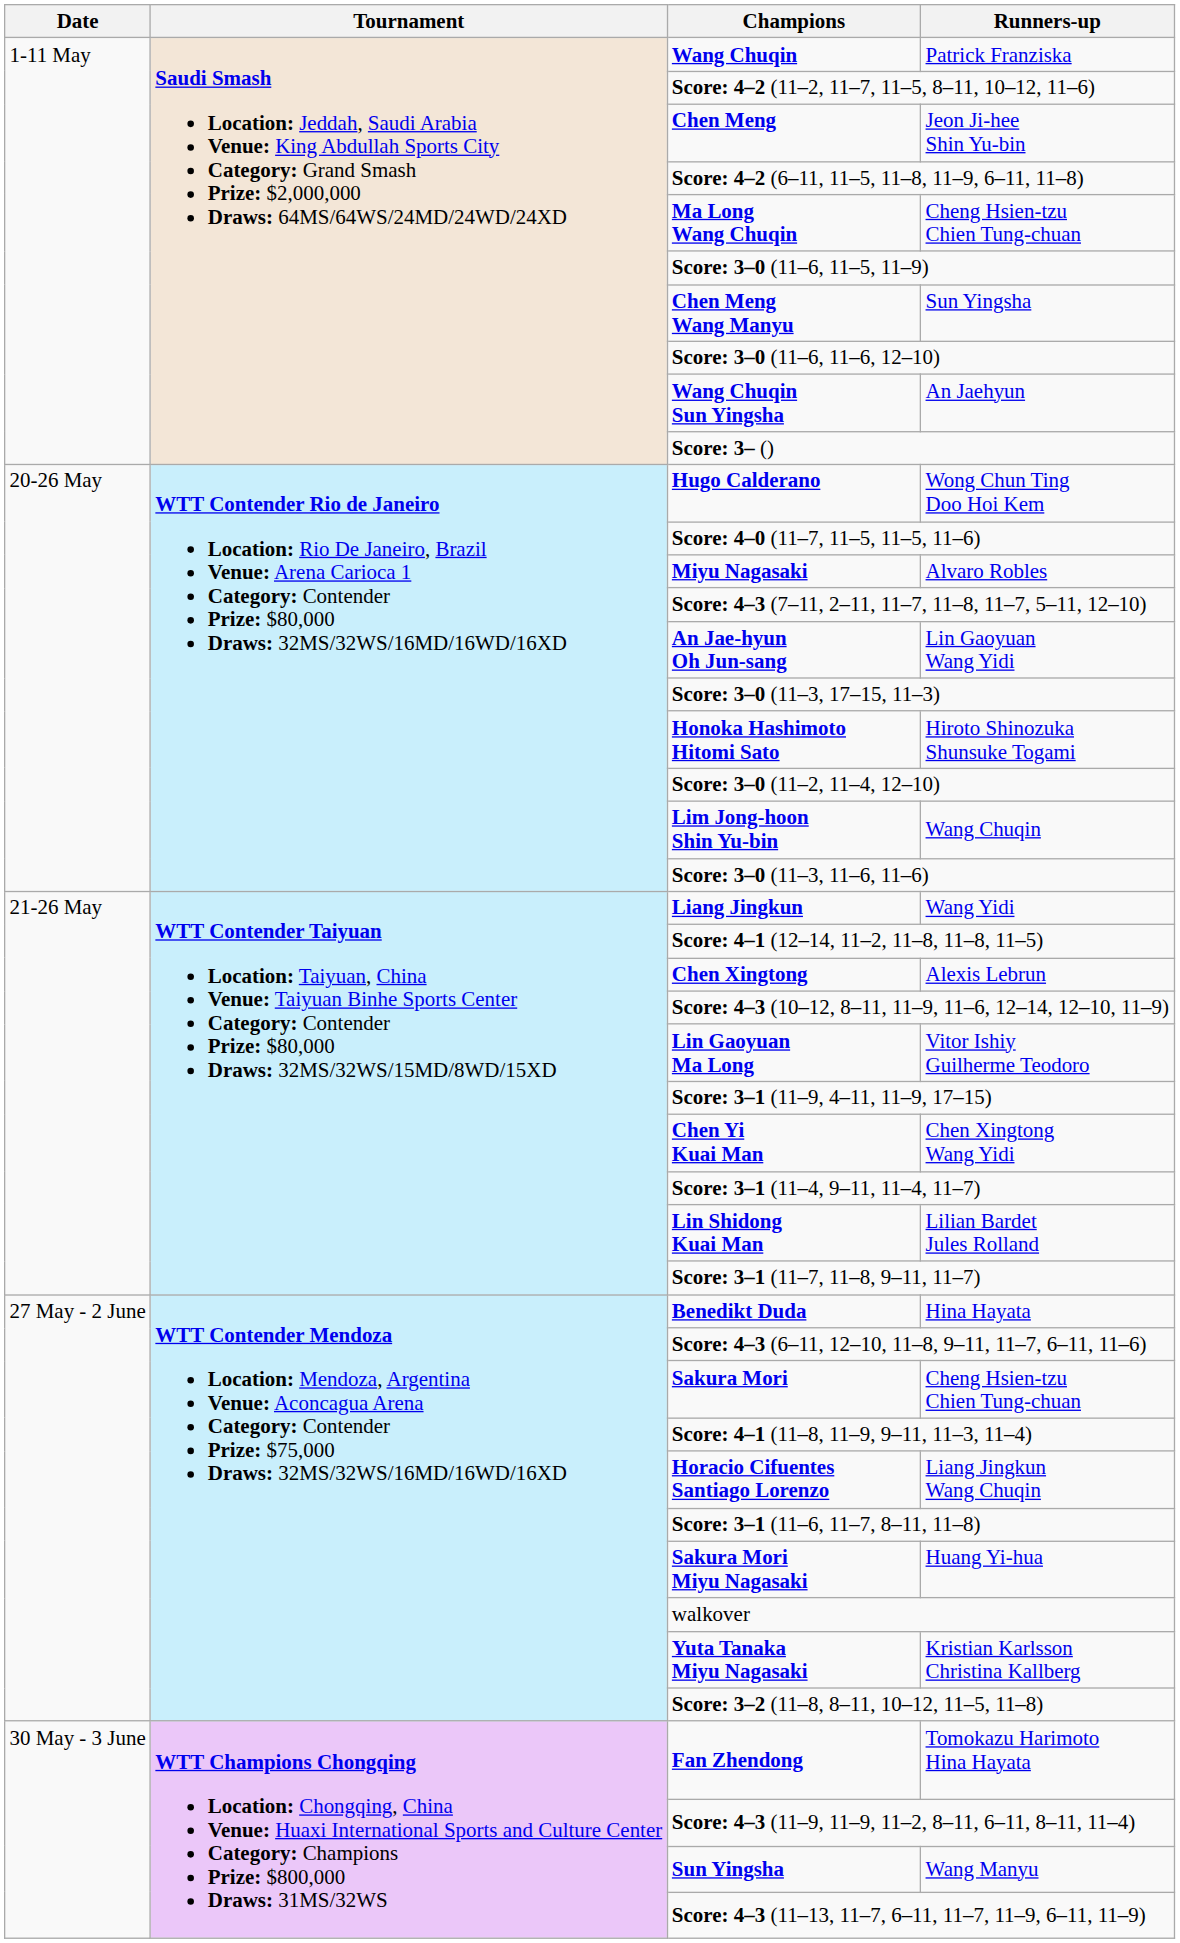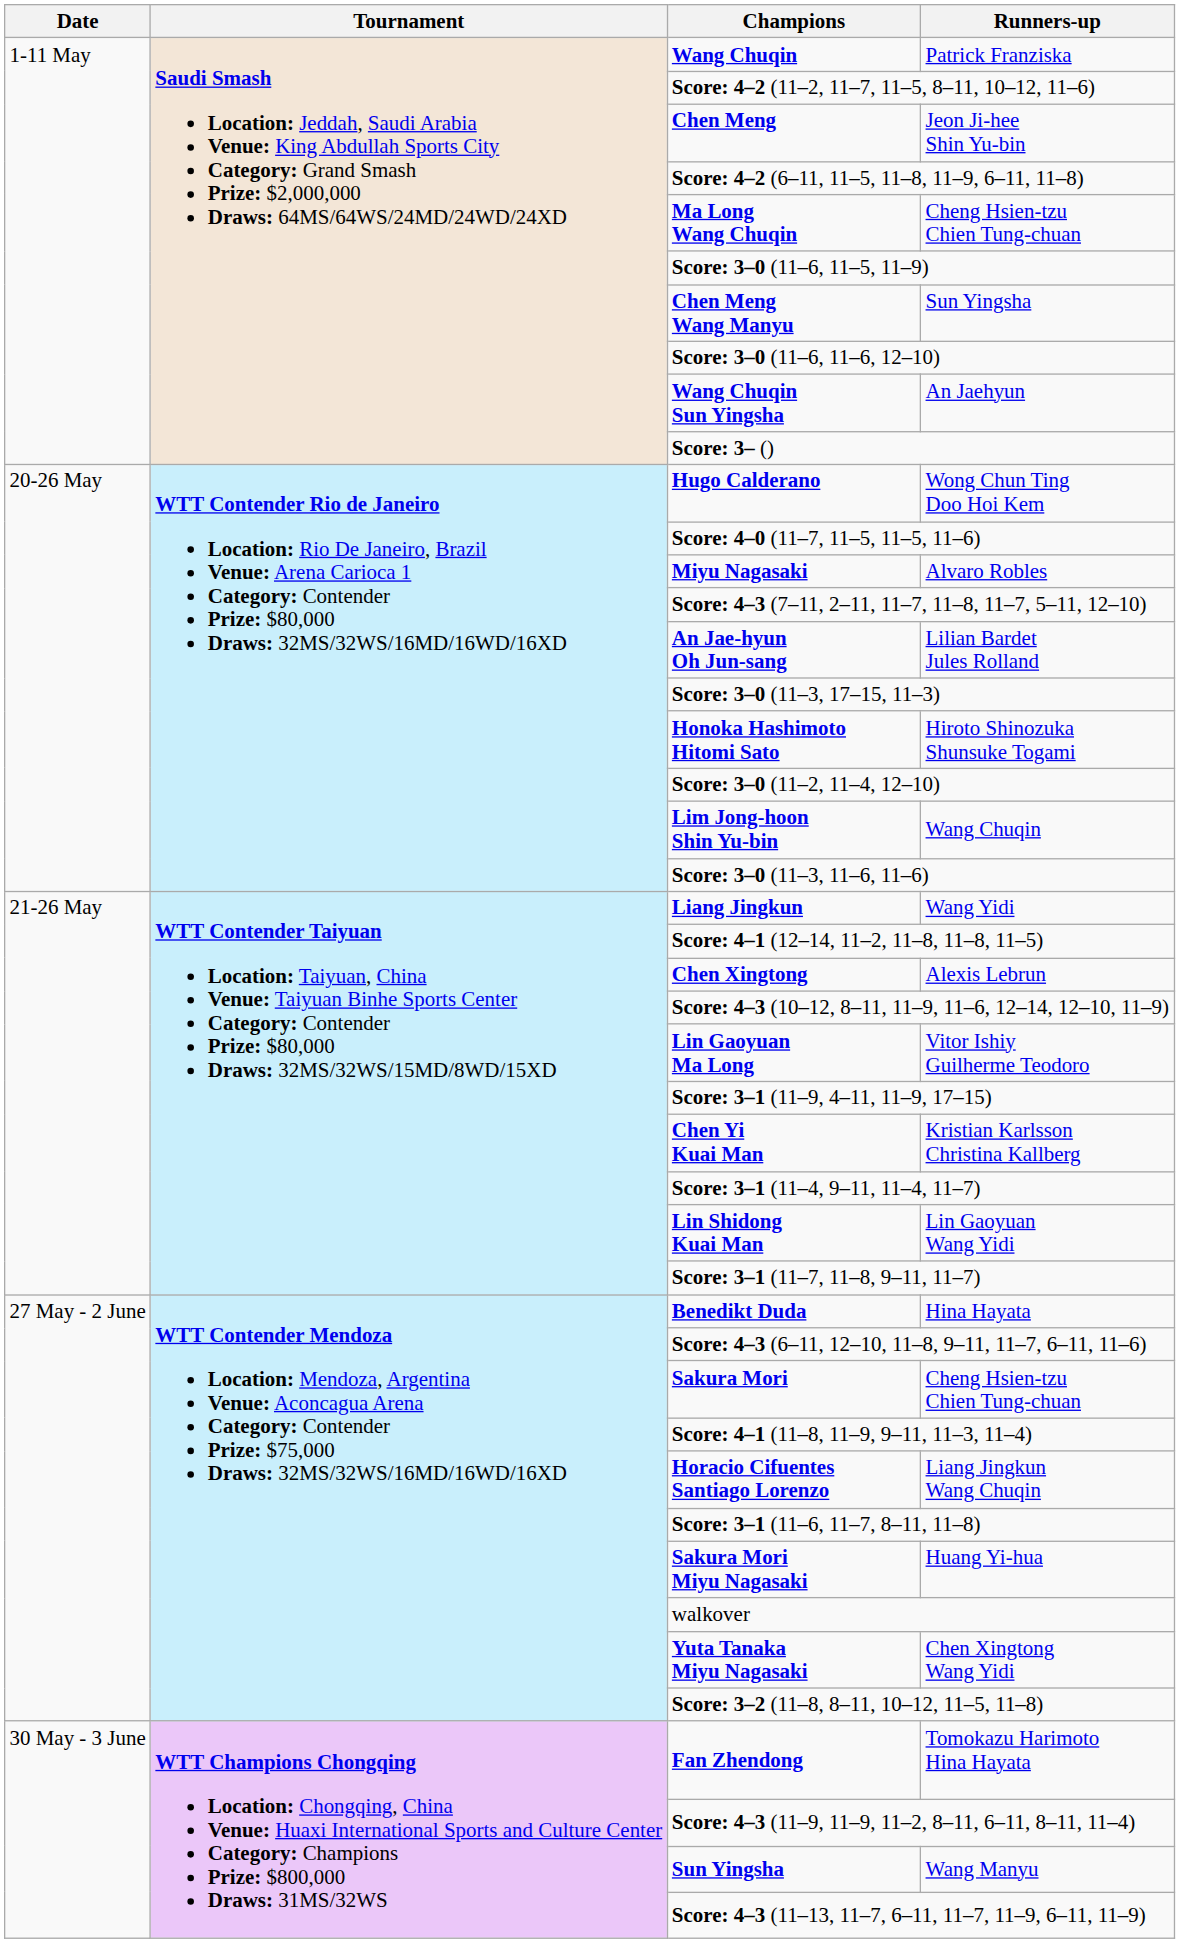An Jae-hyun Oh Jun-sang | Runners-up: Lin Gaoyuan Wang Yidi -> Lilian Bardet Jules Rolland
Chen Yi Kuai Man | Runners-up: Chen Xingtong Wang Yidi -> Kristian Karlsson Christina Kallberg
Lin Shidong Kuai Man | Runners-up: Lilian Bardet Jules Rolland -> Lin Gaoyuan Wang Yidi
Yuta Tanaka Miyu Nagasaki | Runners-up: Kristian Karlsson Christina Kallberg -> Chen Xingtong Wang Yidi
